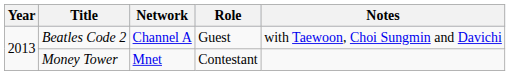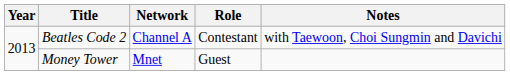Beatles Code 2 | Role: Guest -> Contestant
Money Tower | Role: Contestant -> Guest
